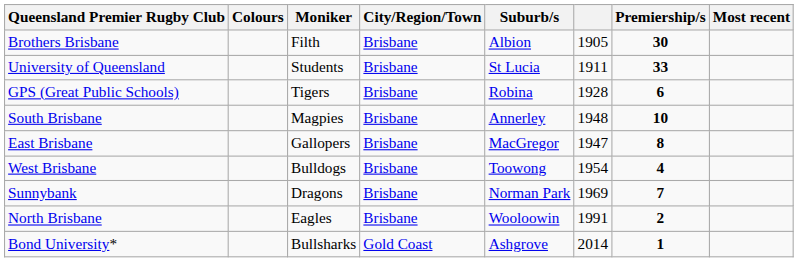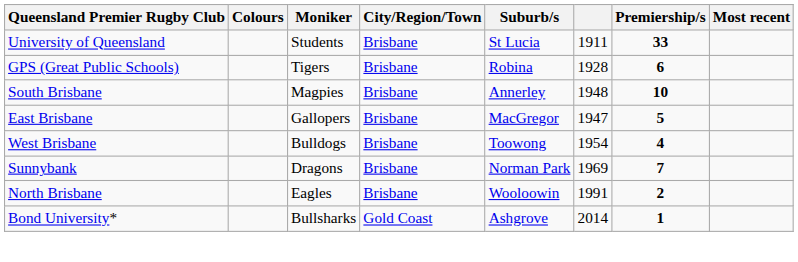- row: Brothers Brisbane | Filth | Brisbane | Albion | 1905 | 30
East Brisbane | Premiership/s: 8 -> 5
